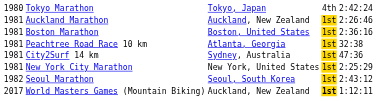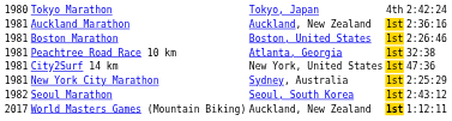Auckland Marathon | column 5: 2:26:46 -> 2:36:16
Boston Marathon | column 5: 2:36:16 -> 2:26:46
City2Surf 14 km | column 3: Sydney, Australia -> New York, United States
New York City Marathon | column 3: New York, United States -> Sydney, Australia
